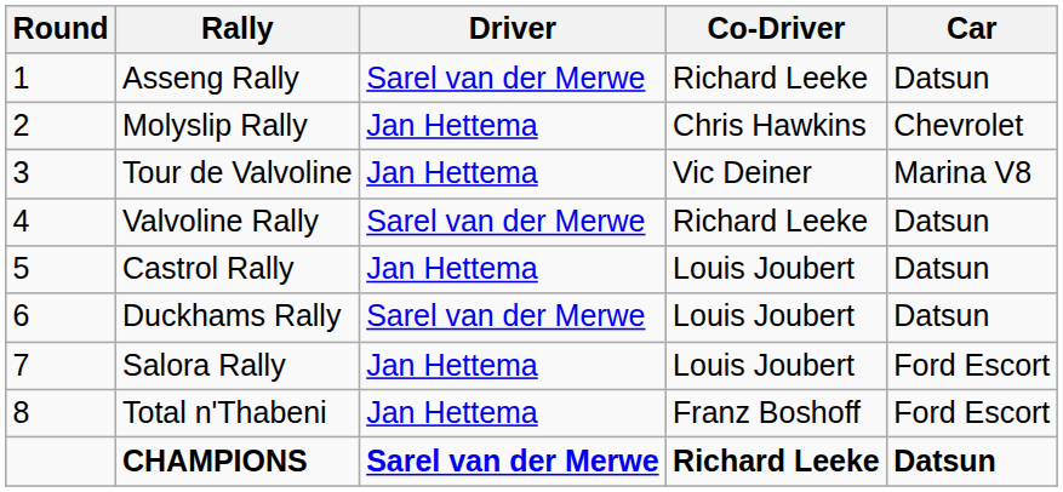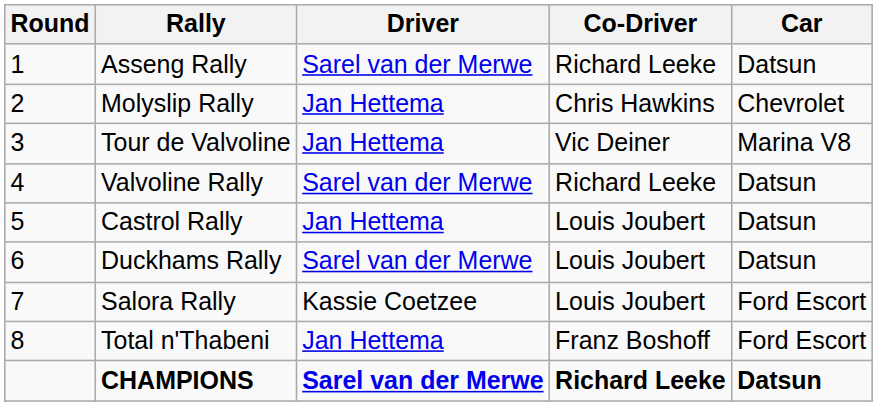Salora Rally | Driver: Jan Hettema -> Kassie Coetzee
